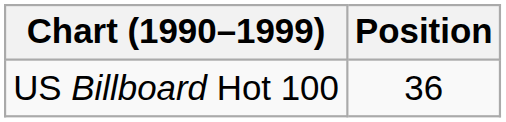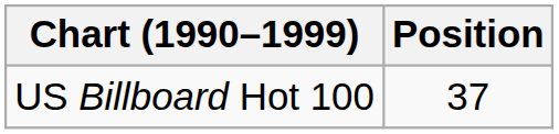US Billboard Hot 100 | Position: 36 -> 37
